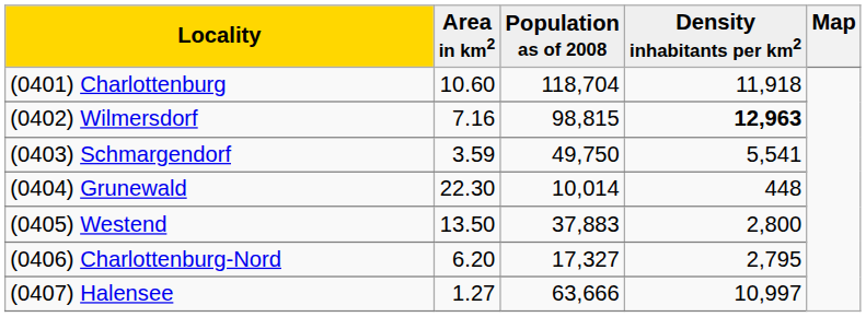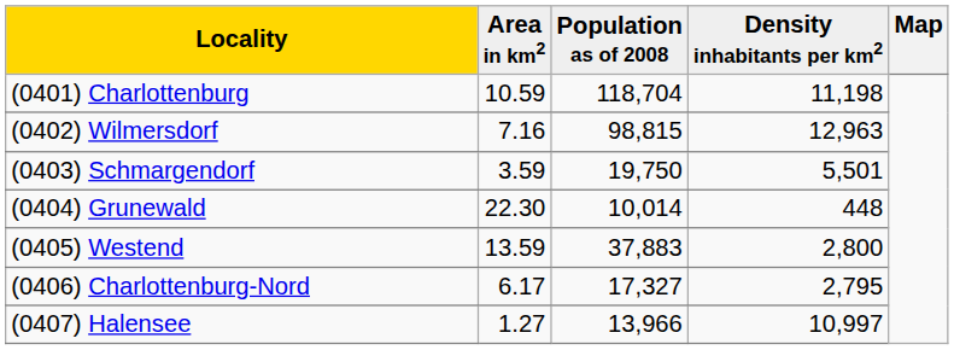(0401) Charlottenburg | Area in km2: 10.60 -> 10.59
(0401) Charlottenburg | Density inhabitants per km2: 11,918 -> 11,198
(0402) Wilmersdorf | Density inhabitants per km2: bold -> normal
(0403) Schmargendorf | Population as of 2008: 49,750 -> 19,750
(0403) Schmargendorf | Density inhabitants per km2: 5,541 -> 5,501
(0405) Westend | Area in km2: 13.50 -> 13.59
(0406) Charlottenburg-Nord | Area in km2: 6.20 -> 6.17
(0407) Halensee | Population as of 2008: 63,666 -> 13,966
